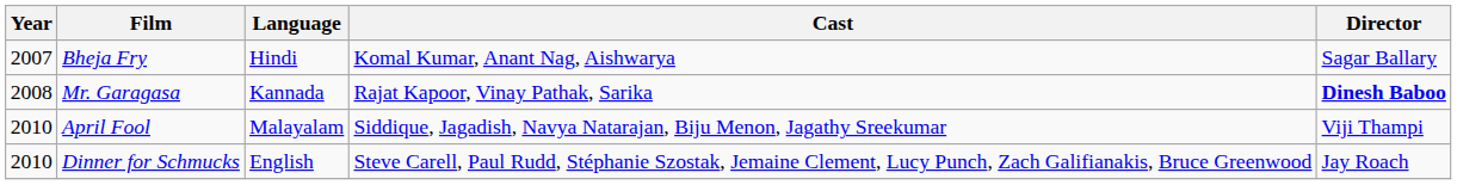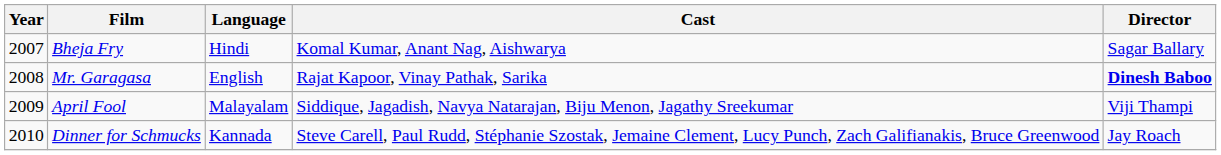Mr. Garagasa | Language: Kannada -> English
April Fool | Year: 2010 -> 2009
Dinner for Schmucks | Language: English -> Kannada
